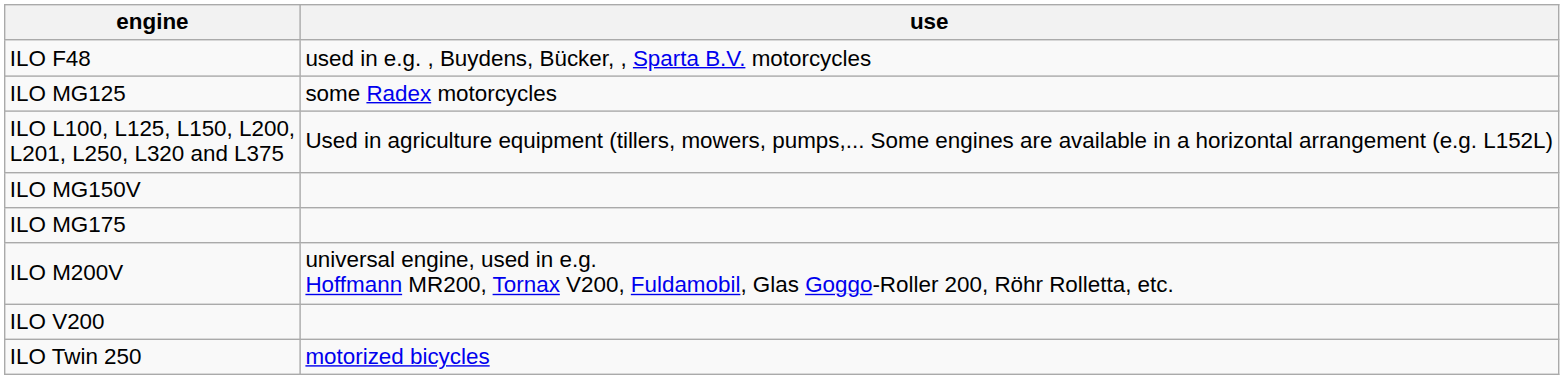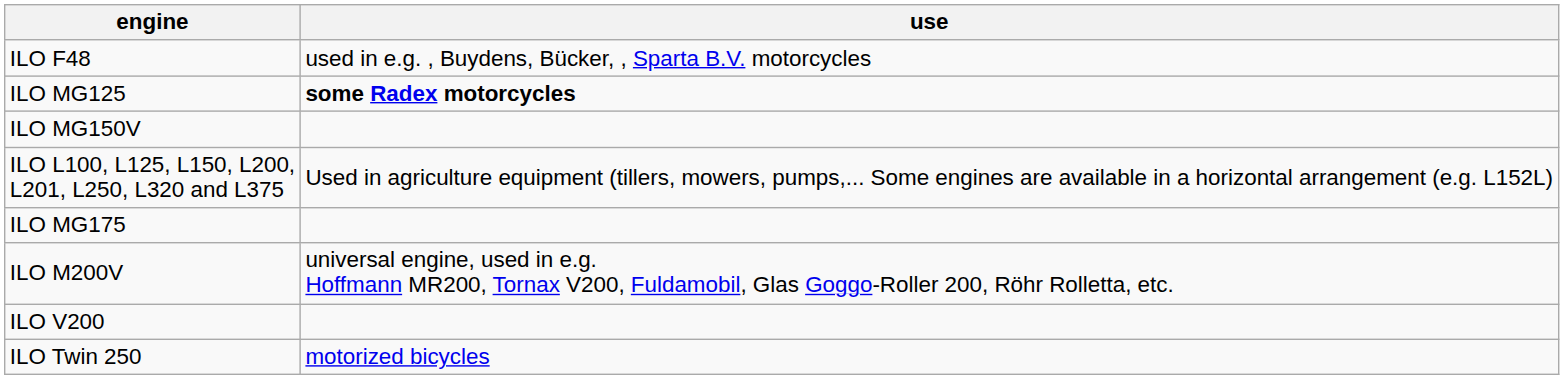ILO MG125 | use: normal -> bold
rows swapped: ILO L100, L125, L150, L200, L201, L250, L320 and L375 <-> ILO MG150V
